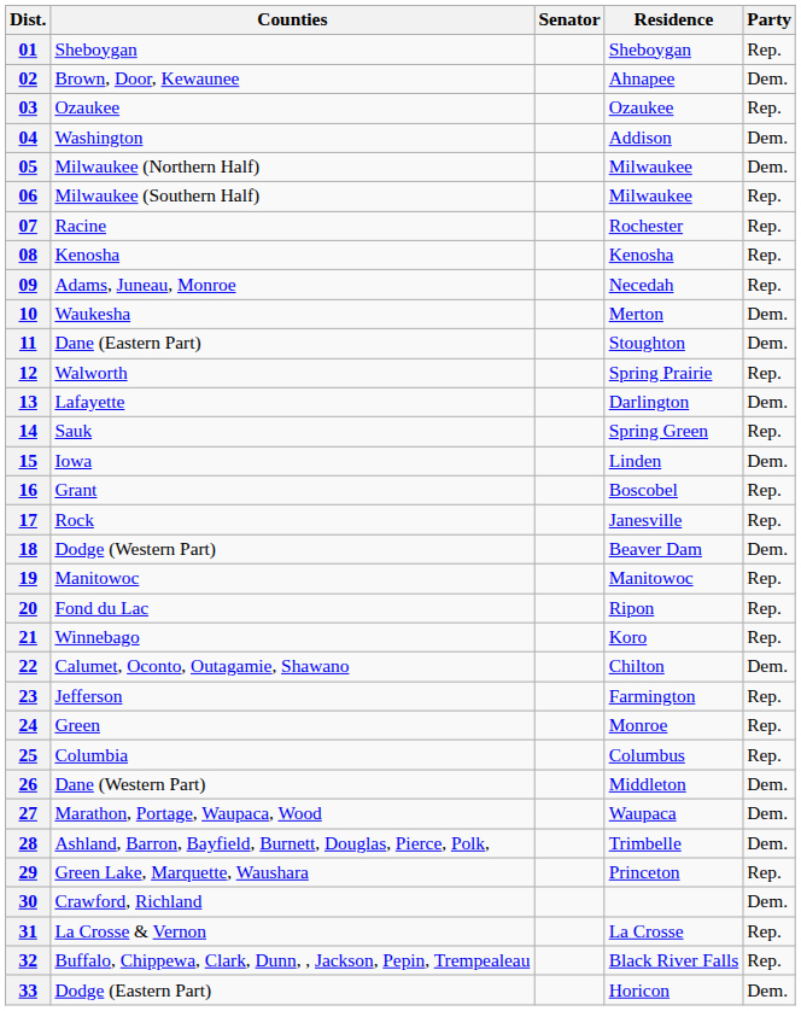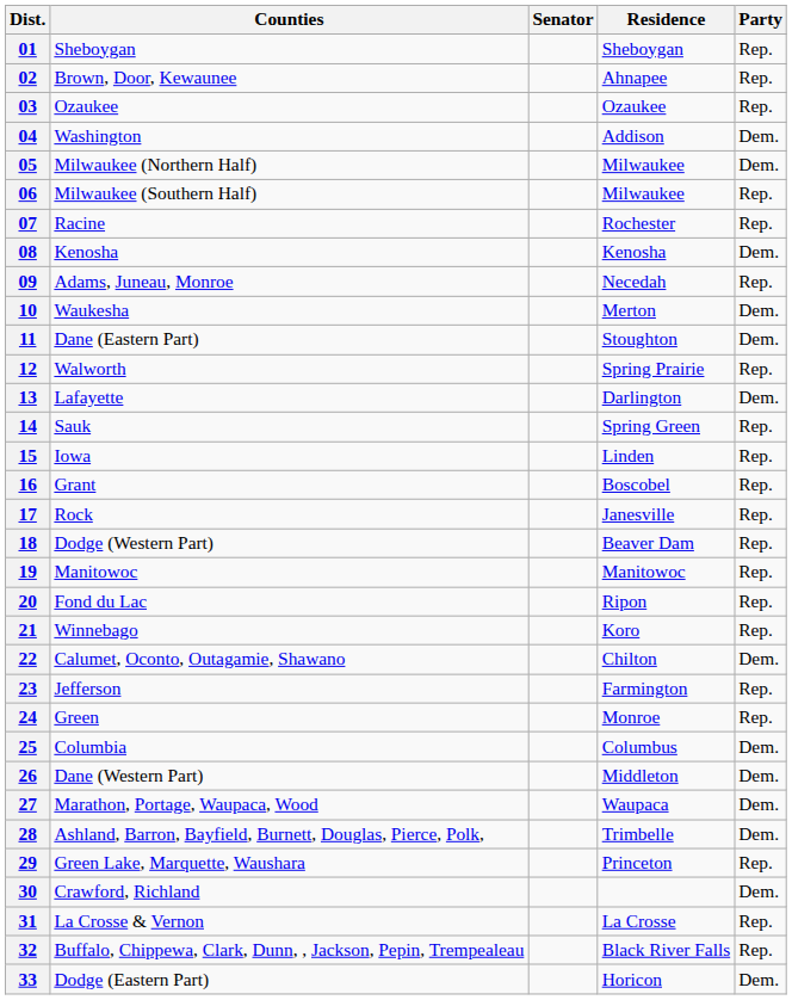02 | Party: Dem. -> Rep.
08 | Party: Rep. -> Dem.
15 | Party: Dem. -> Rep.
18 | Party: Dem. -> Rep.
25 | Party: Rep. -> Dem.
